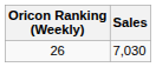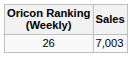26 | Sales: 7,030 -> 7,003
